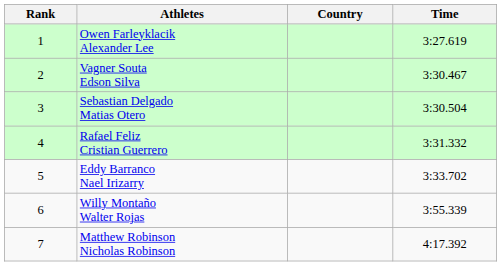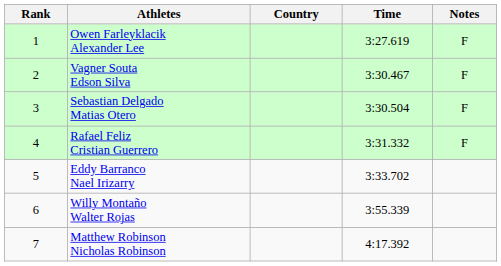+ column: Notes | F | F | F | F
